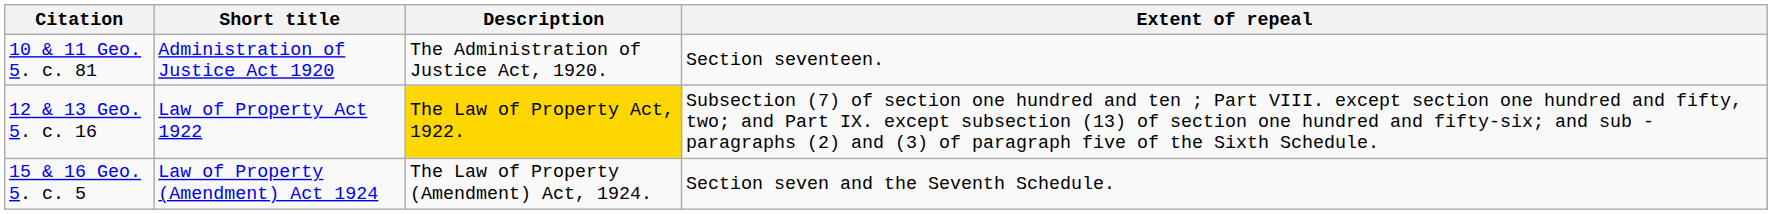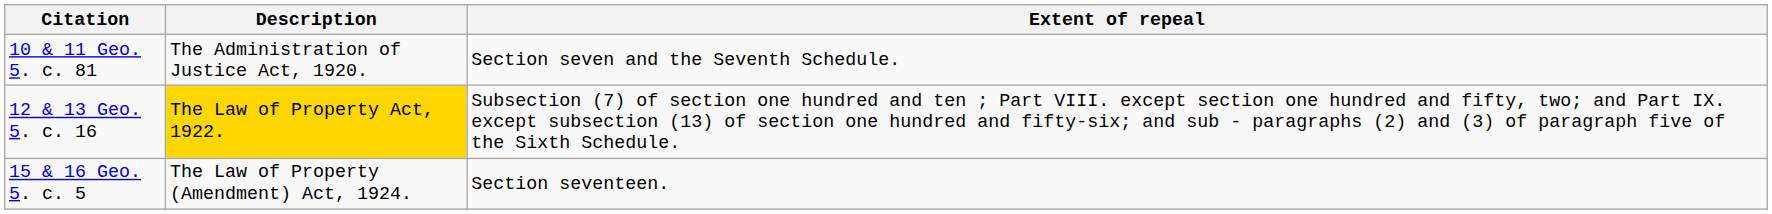- column: Short title | Administration of Justice Act 1920 | Law of Property Act 1922 | Law of Property (Amendment) Act 1924
10 & 11 Geo. 5. c. 81 | Extent of repeal: Section seventeen. -> Section seven and the Seventh Schedule.
15 & 16 Geo. 5. c. 5 | Extent of repeal: Section seven and the Seventh Schedule. -> Section seventeen.
